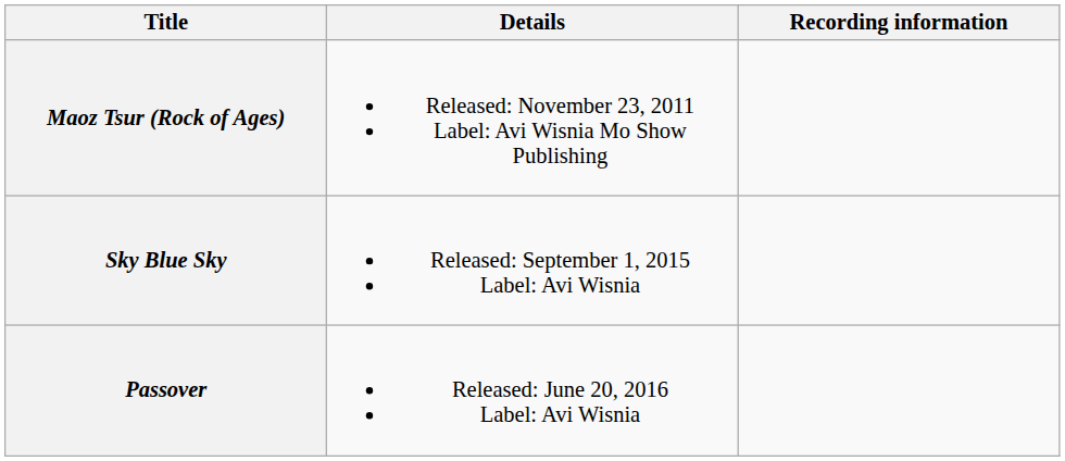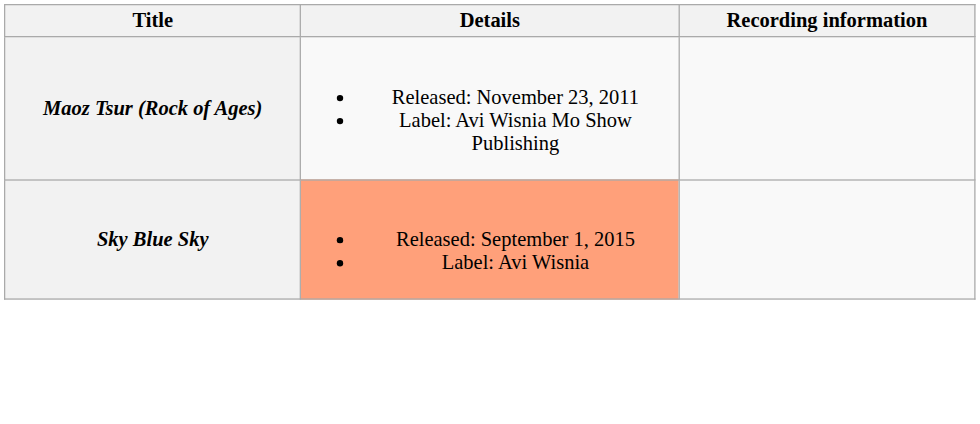Sky Blue Sky | Details: no background -> lightsalmon background
- row: Passover | Released: June 20, 2016 Label: Avi Wisnia
